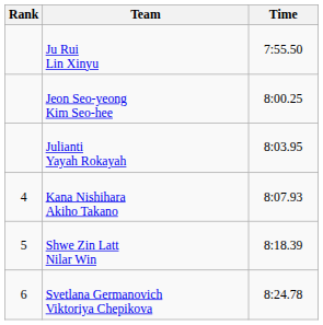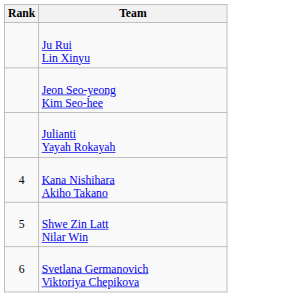- column: Time | 7:55.50 | 8:00.25 | 8:03.95 | 8:07.93 | 8:18.39 | 8:24.78
